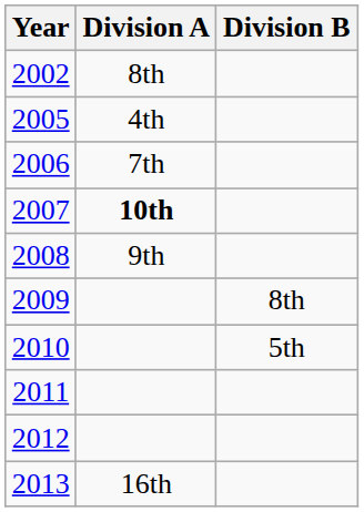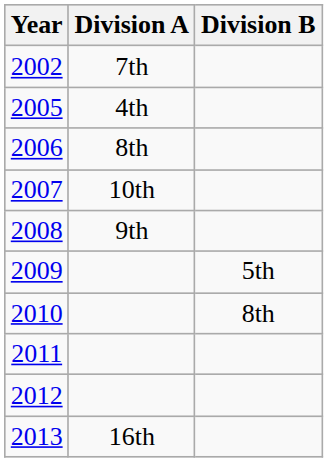2002 | Division A: 8th -> 7th
2006 | Division A: 7th -> 8th
2007 | Division A: bold -> normal
2009 | Division B: 8th -> 5th
2010 | Division B: 5th -> 8th
